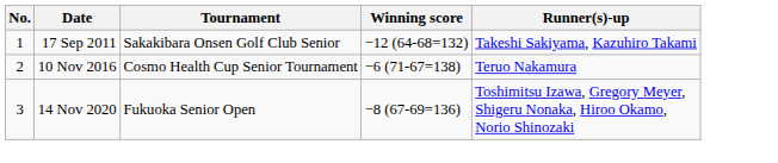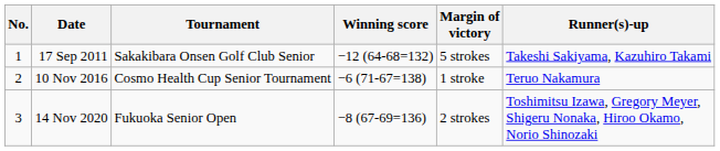+ column: Margin of victory | 5 strokes | 1 stroke | 2 strokes
